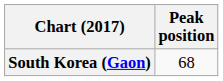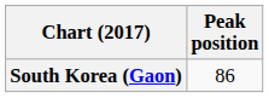South Korea (Gaon) | Peak position: 68 -> 86
